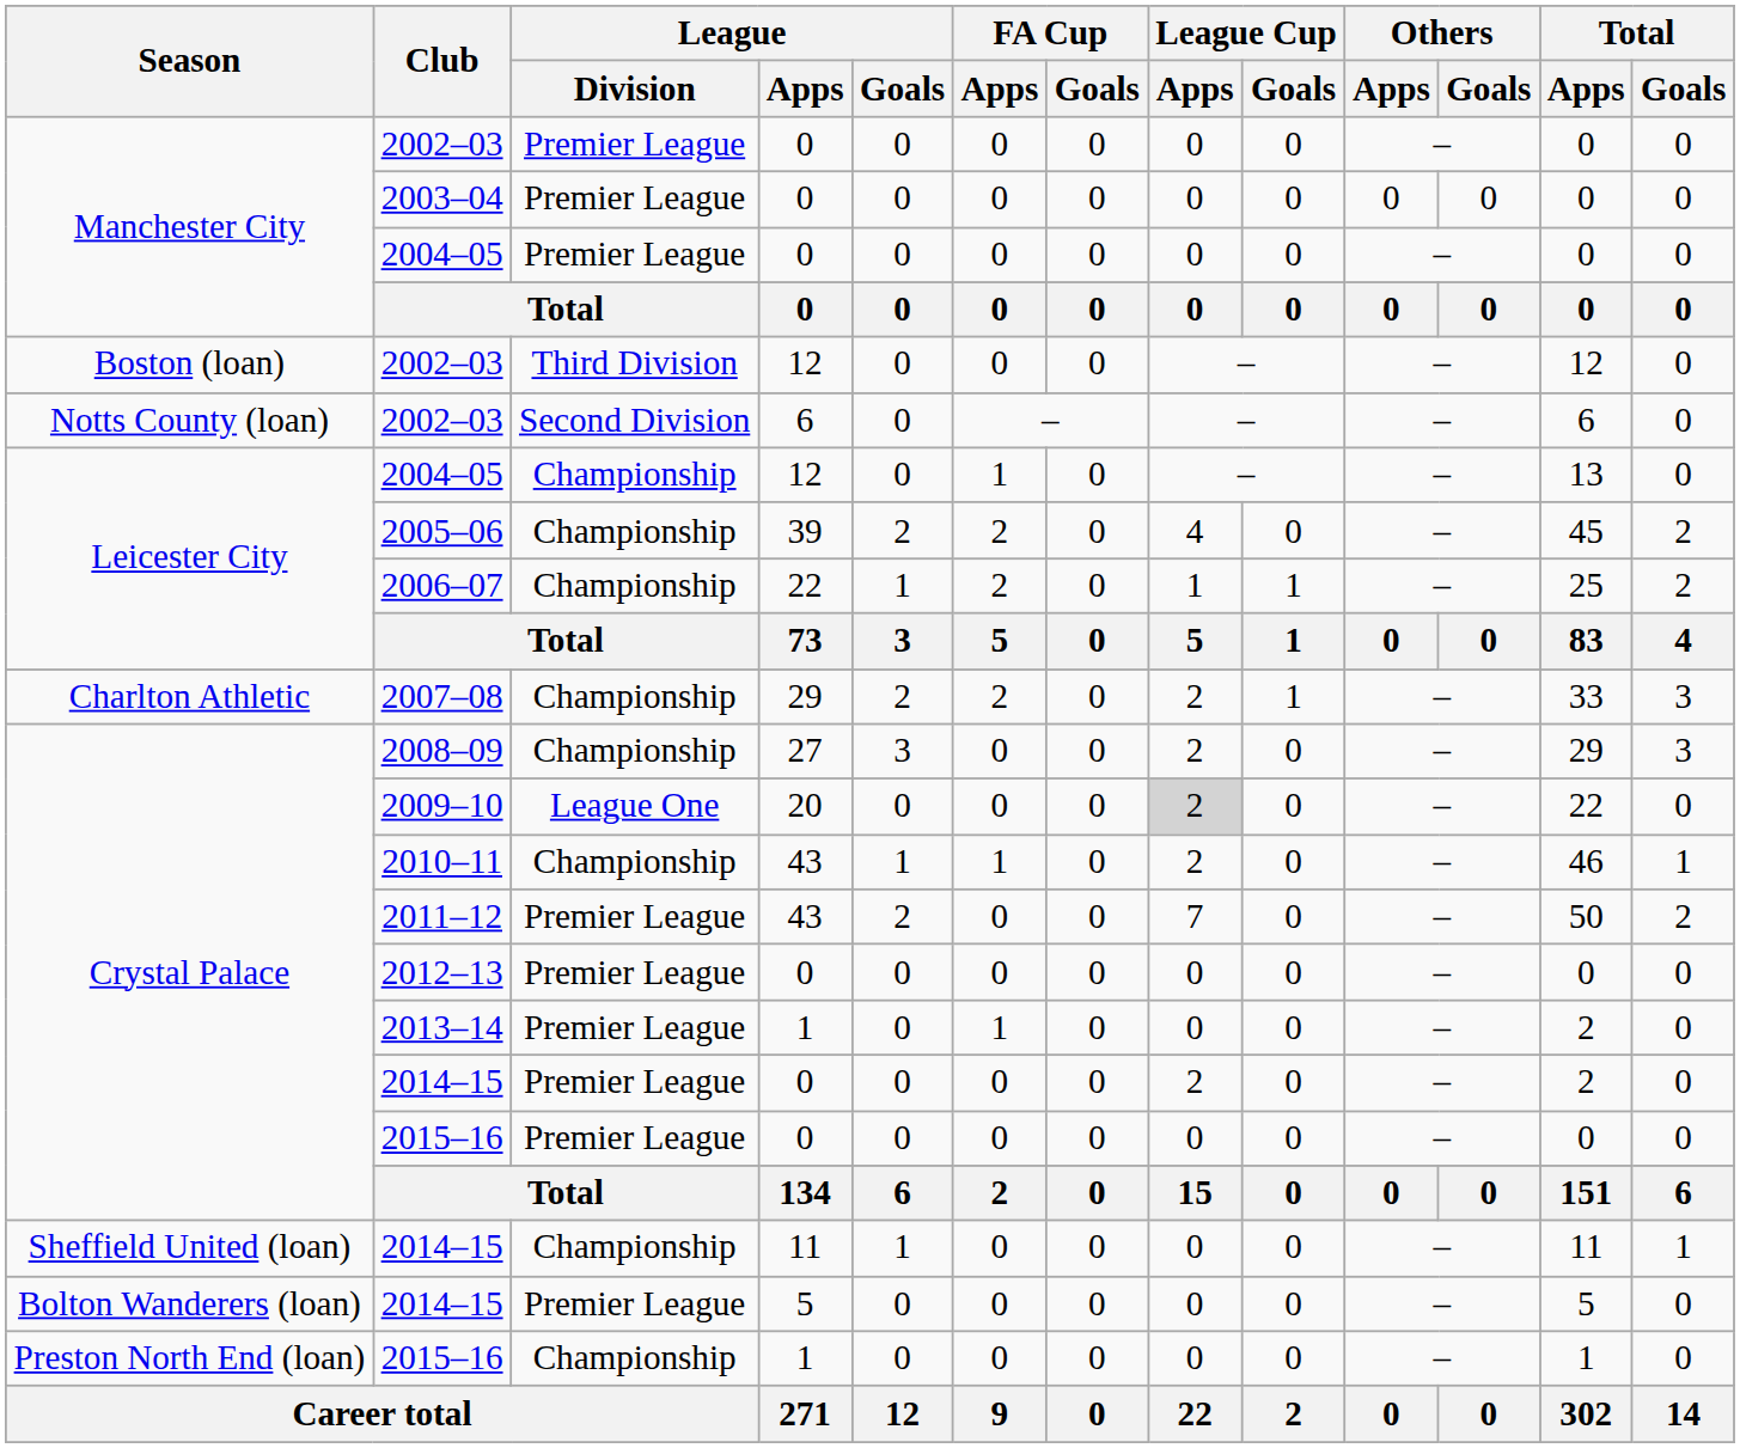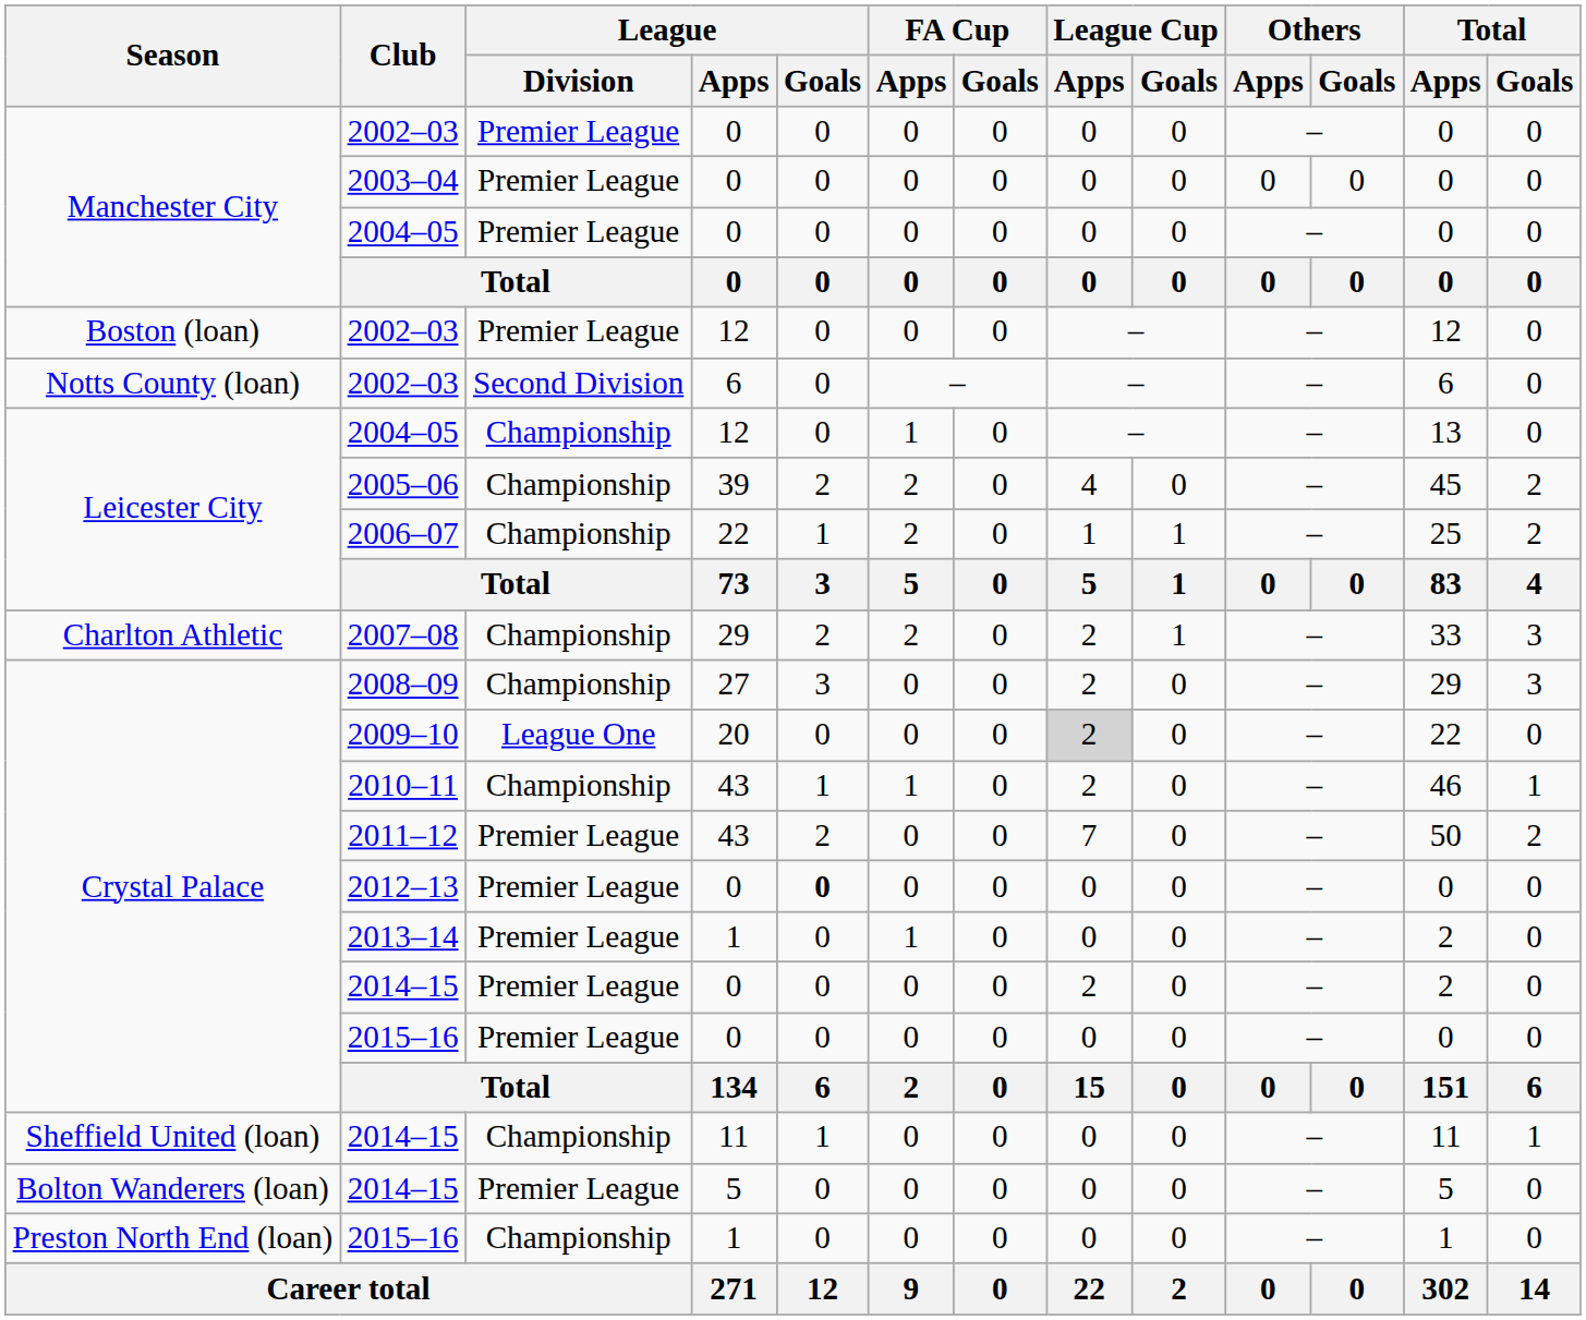2002–03 / 12 | League / Division: Third Division -> Premier League
2012–13 | League / Goals: normal -> bold
